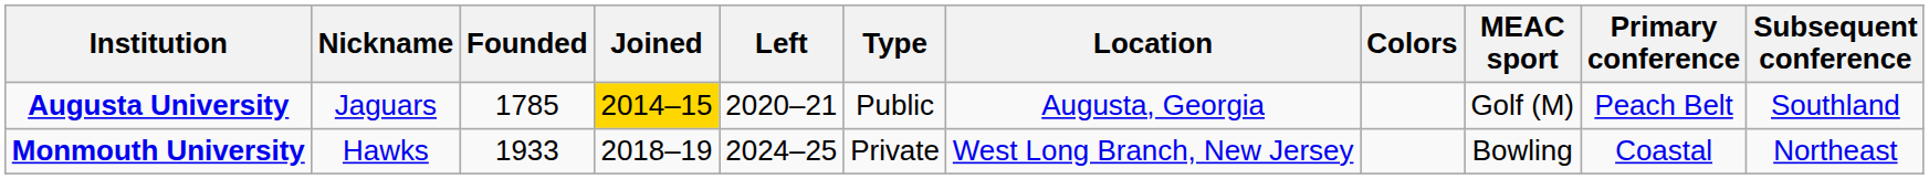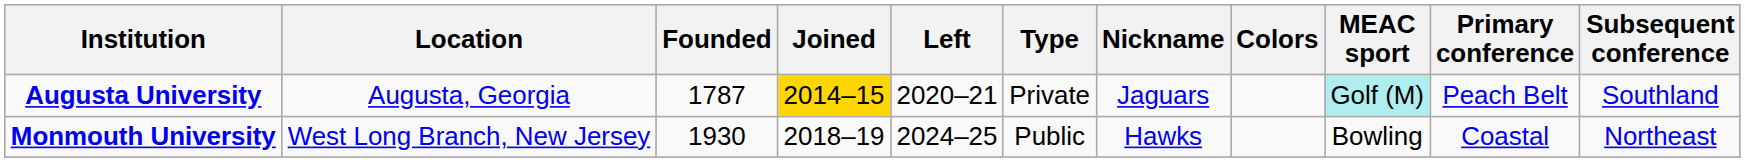columns swapped: Location <-> Nickname
Augusta University | Founded: 1785 -> 1787
Augusta University | Type: Public -> Private
Augusta University | MEAC sport: no background -> paleturquoise background
Monmouth University | Founded: 1933 -> 1930
Monmouth University | Type: Private -> Public
